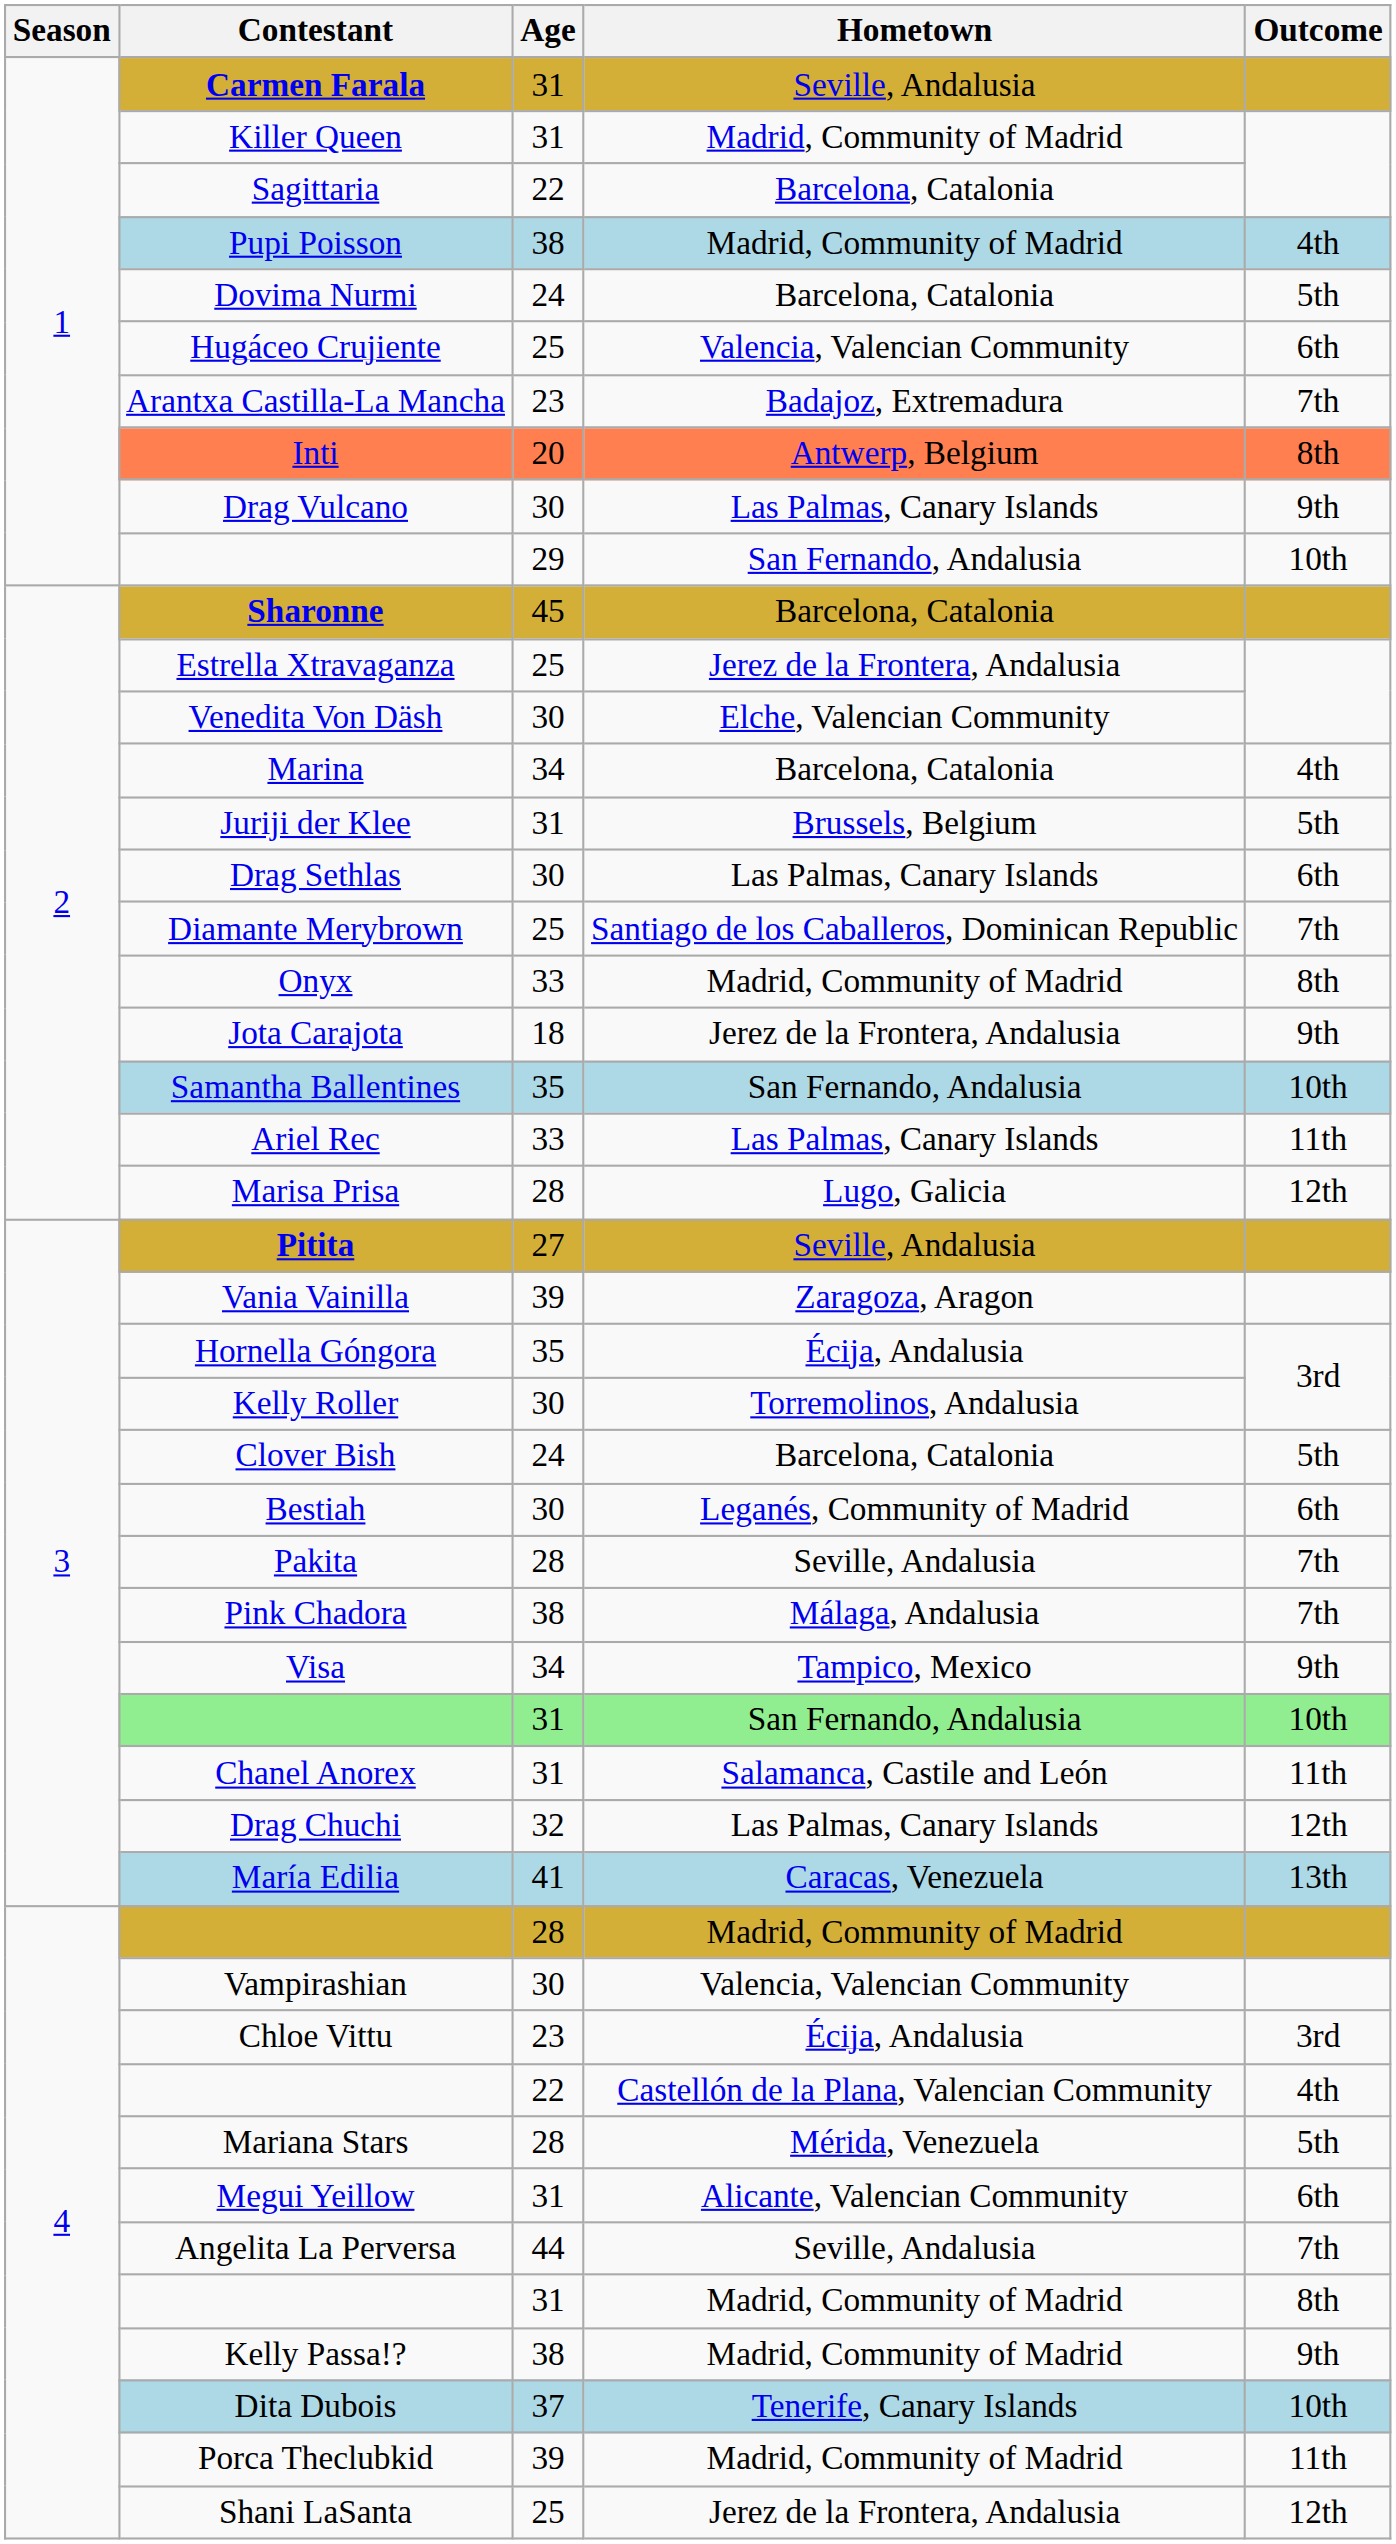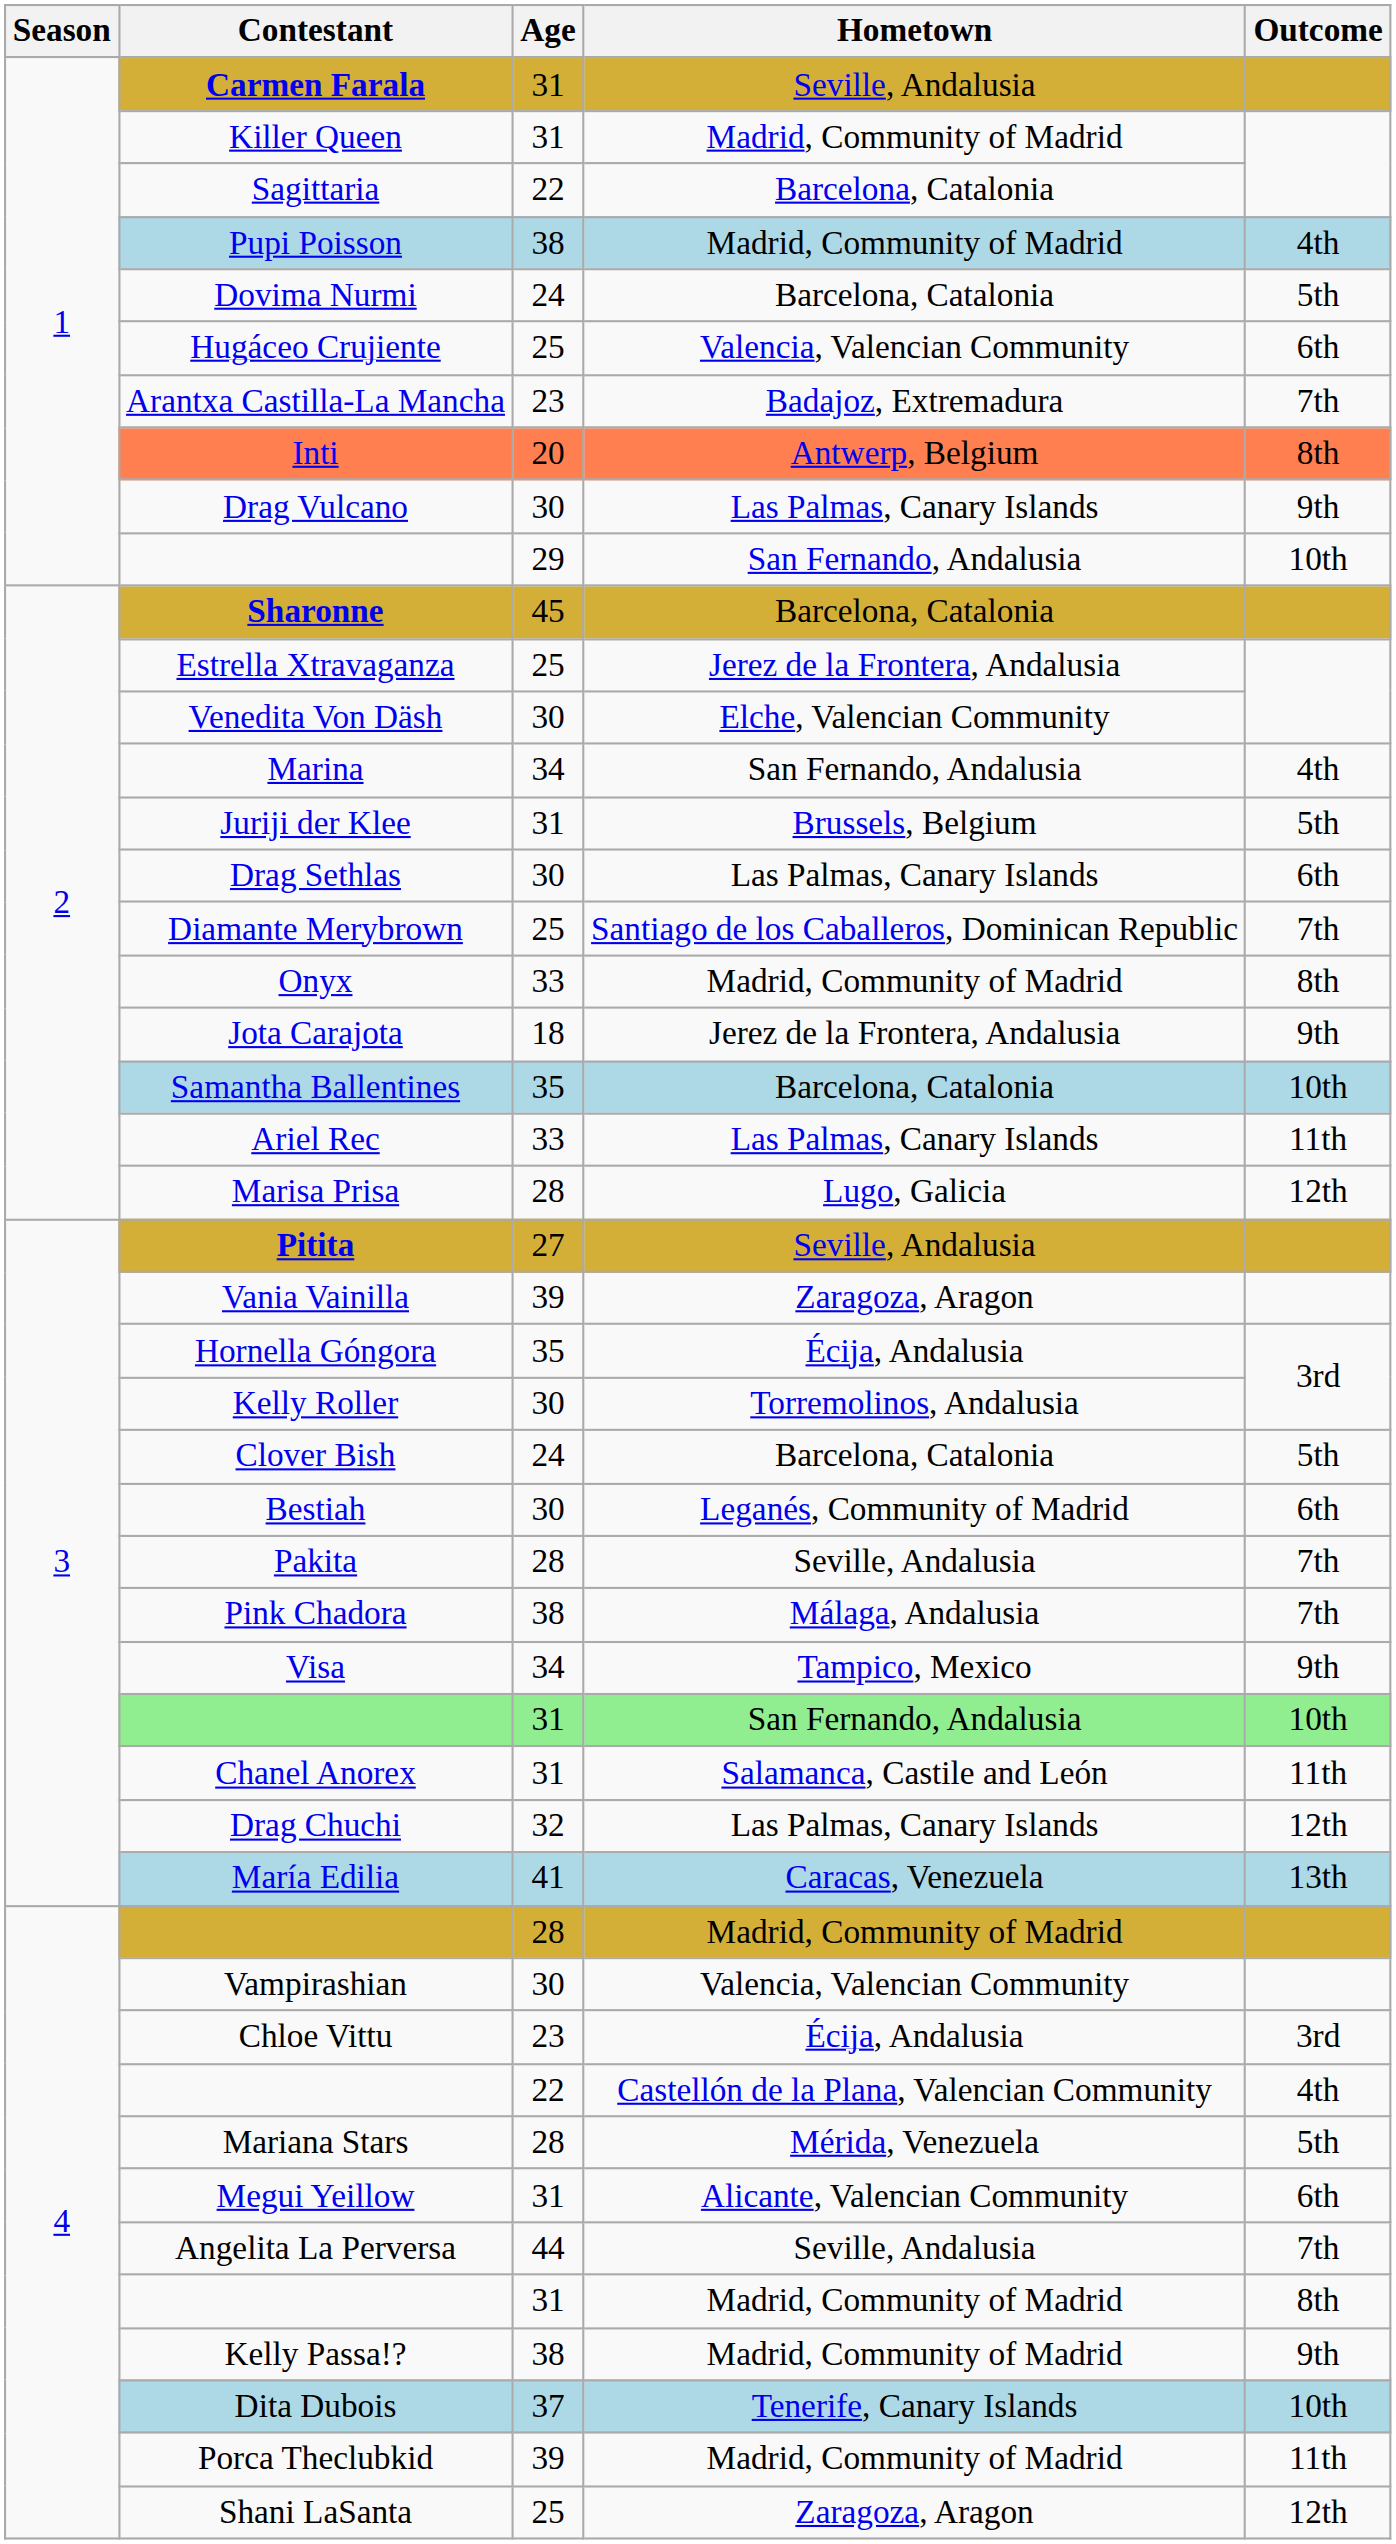Marina | Hometown: Barcelona, Catalonia -> San Fernando, Andalusia
Samantha Ballentines | Hometown: San Fernando, Andalusia -> Barcelona, Catalonia
Shani LaSanta | Hometown: Jerez de la Frontera, Andalusia -> Zaragoza, Aragon
